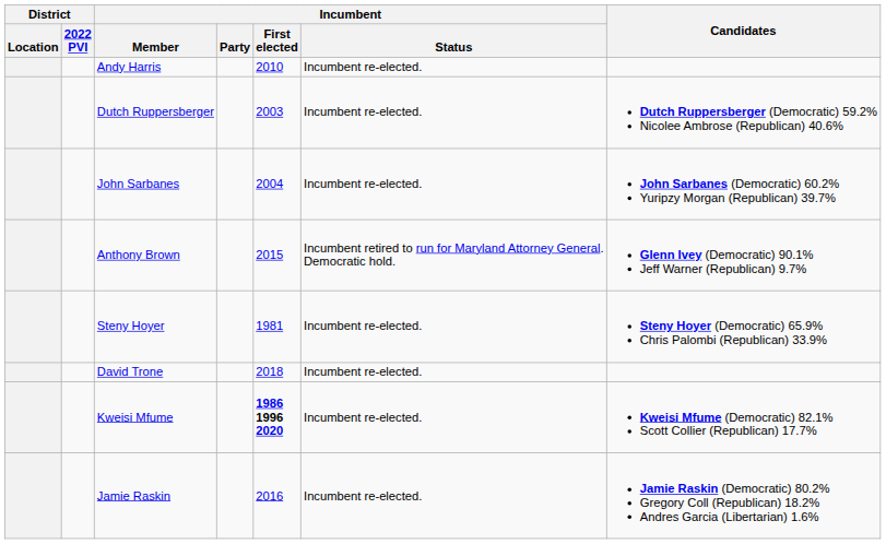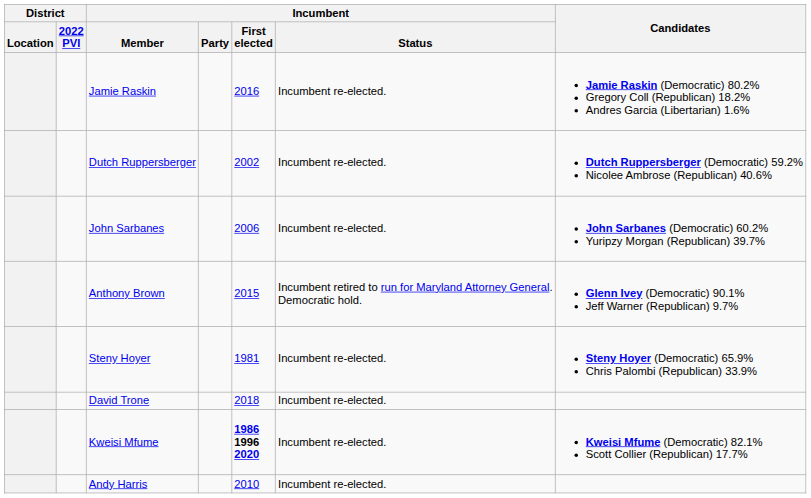rows swapped: Andy Harris <-> Jamie Raskin
Dutch Ruppersberger | Incumbent / First elected: 2003 -> 2002
John Sarbanes | Incumbent / First elected: 2004 -> 2006
